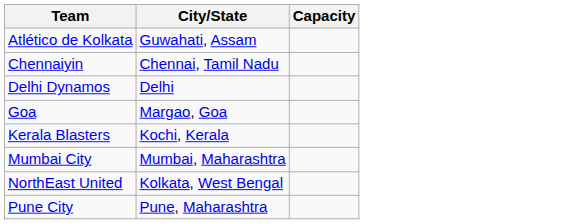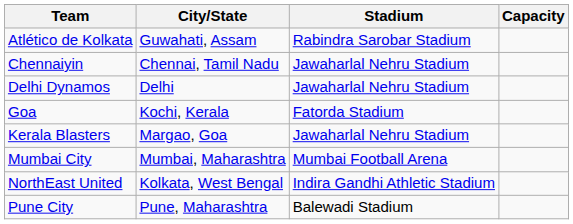+ column: Stadium | Rabindra Sarobar Stadium | Jawaharlal Nehru Stadium | Jawaharlal Nehru Stadium | Fatorda Stadium | Jawaharlal Nehru Stadium | Mumbai Football Arena | Indira Gandhi Athletic Stadium | Balewadi Stadium
Goa | City/State: Margao, Goa -> Kochi, Kerala
Kerala Blasters | City/State: Kochi, Kerala -> Margao, Goa
